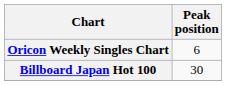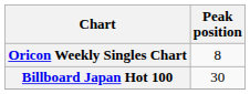Oricon Weekly Singles Chart | Peak position: 6 -> 8
